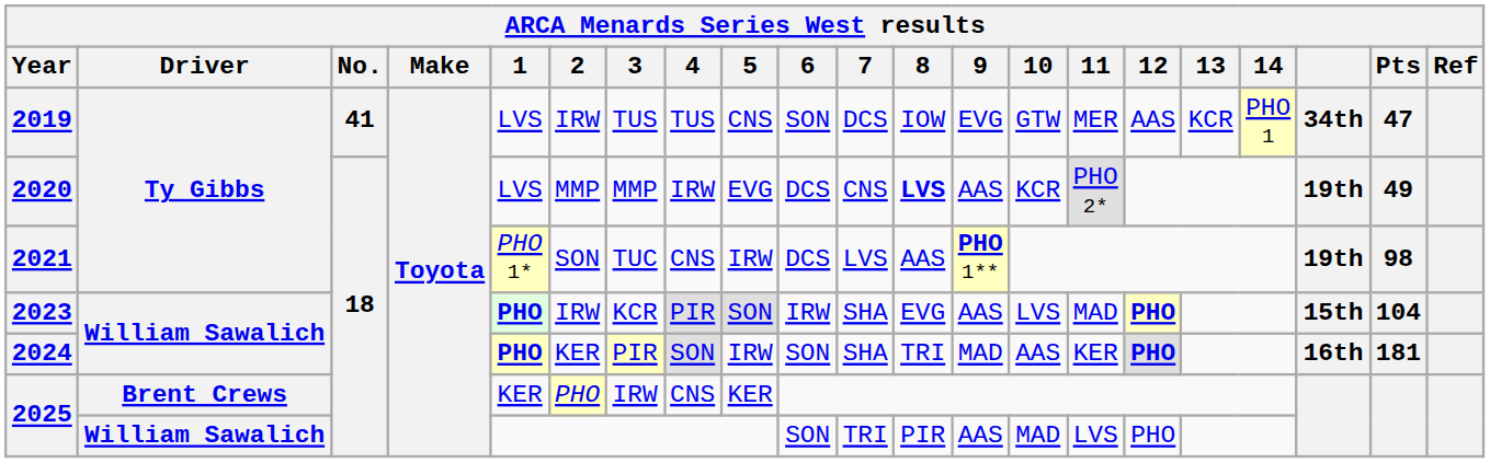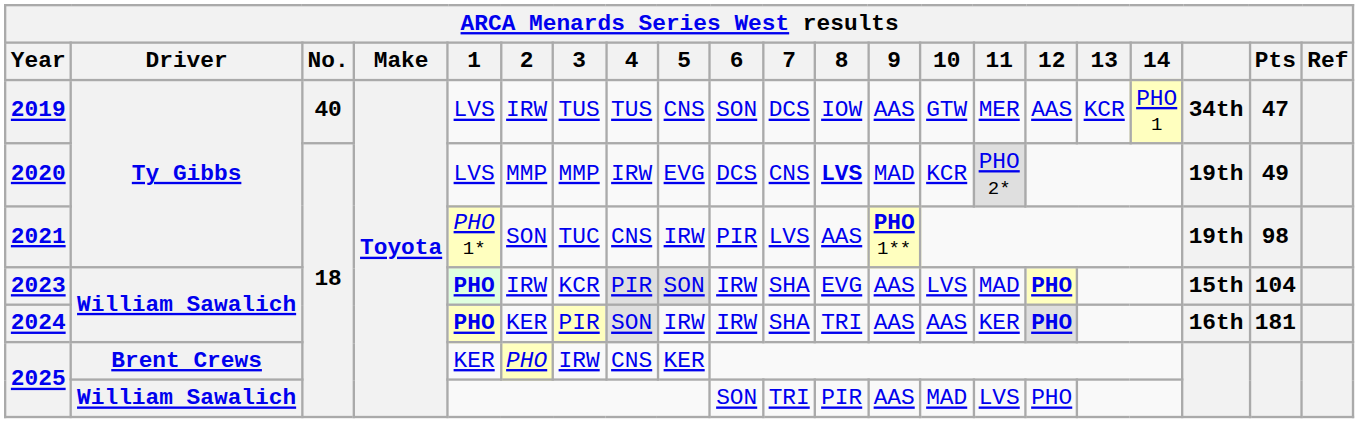2019 | No.: 41 -> 40
2019 | 9: EVG -> AAS
2020 | 9: AAS -> MAD
2021 | 6: DCS -> PIR
2024 | 6: SON -> IRW
2024 | 9: MAD -> AAS
